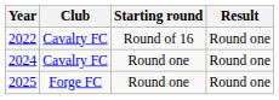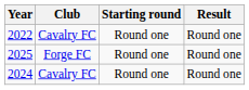2022 | Starting round: Round of 16 -> Round one
rows swapped: 2024 <-> 2025
